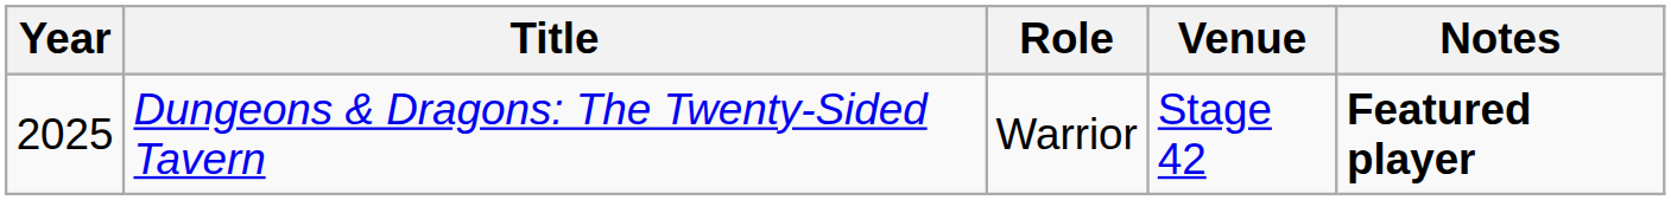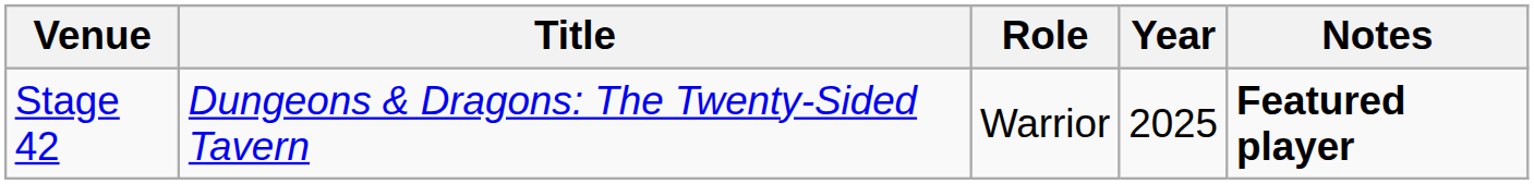columns swapped: Year <-> Venue
